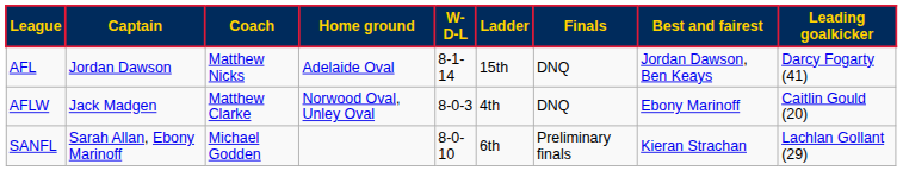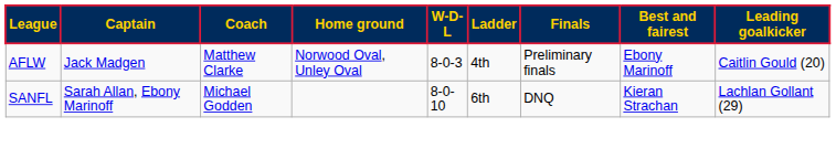- row: AFL | Jordan Dawson | Matthew Nicks | Adelaide Oval | 8-1-14 | 15th | DNQ | Jordan Dawson, Ben Keays | Darcy Fogarty (41)
AFLW | Finals: DNQ -> Preliminary finals
SANFL | Finals: Preliminary finals -> DNQ
